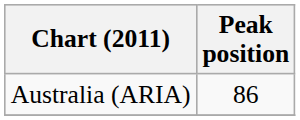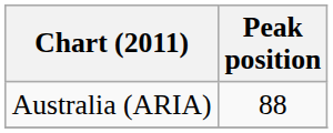Australia (ARIA) | Peak position: 86 -> 88
